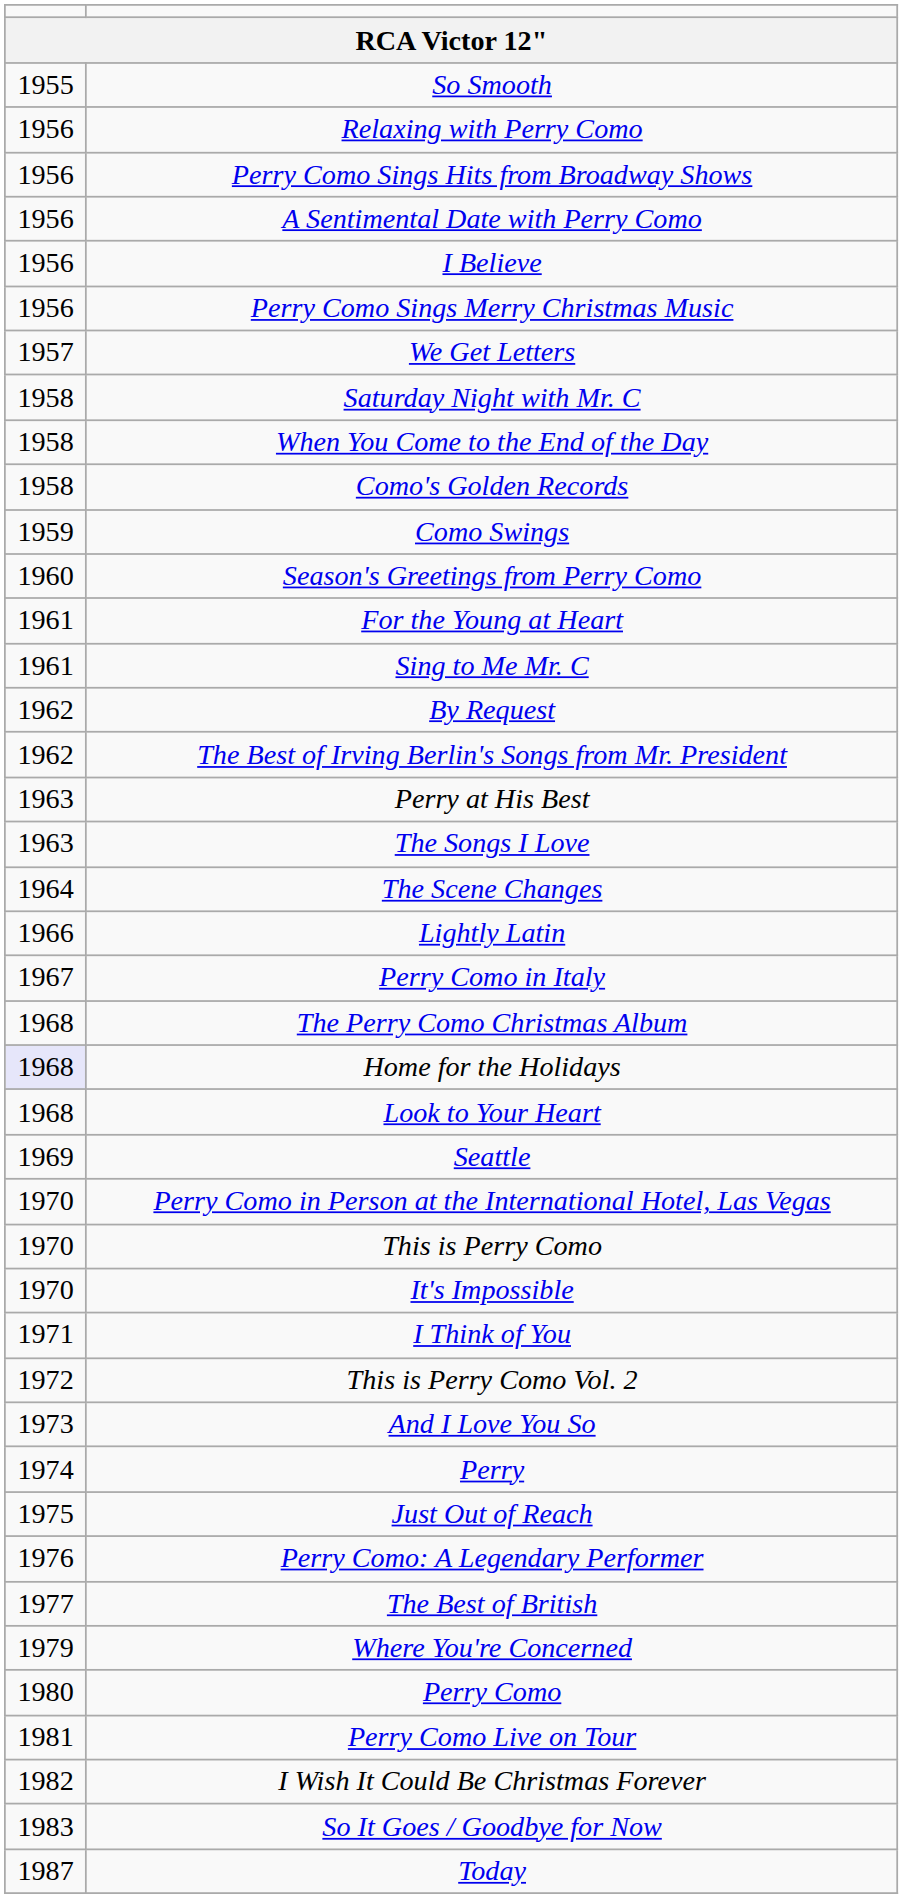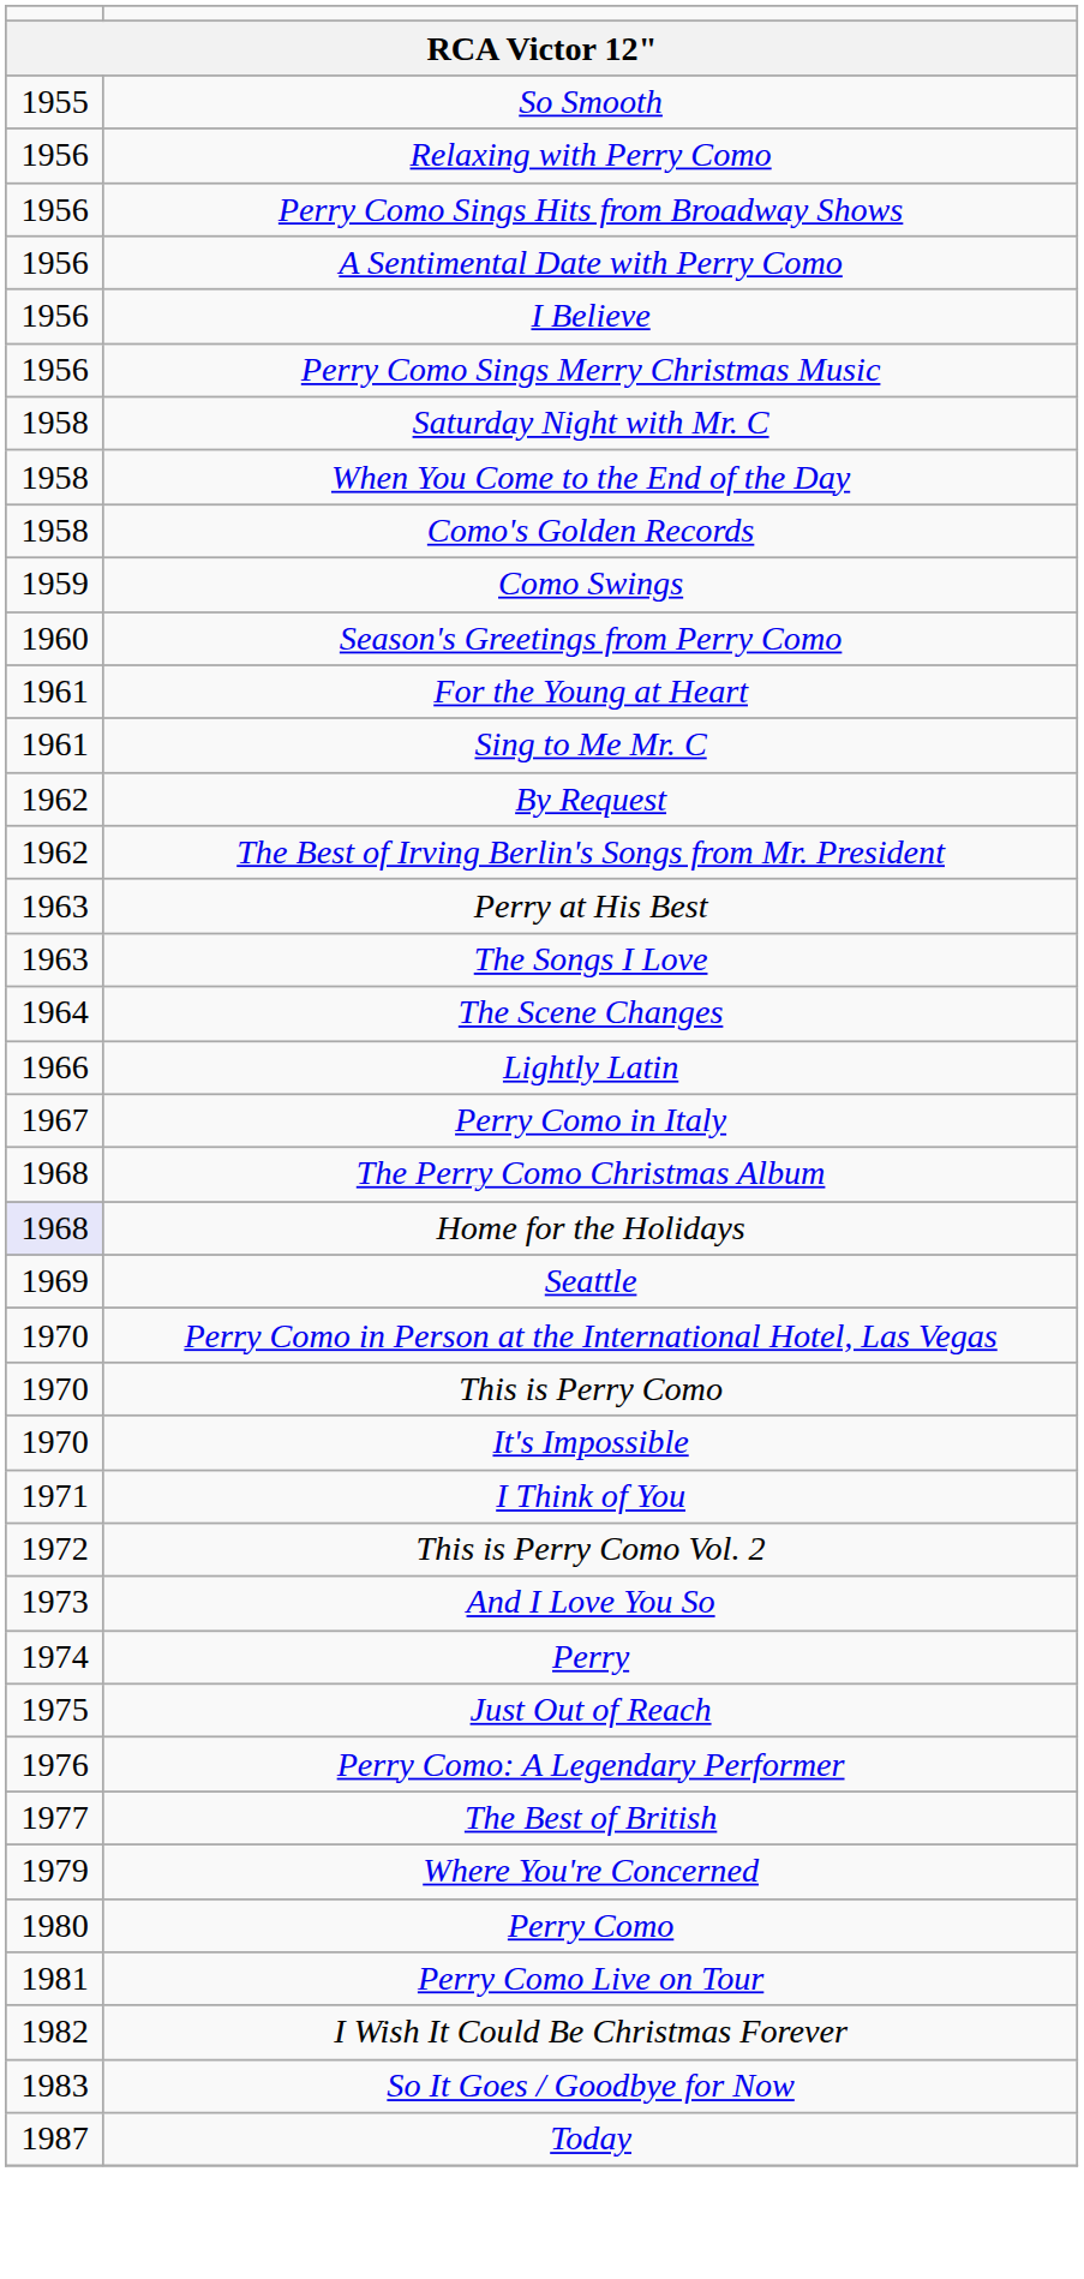- row: 1957 | We Get Letters
- row: 1968 | Look to Your Heart
